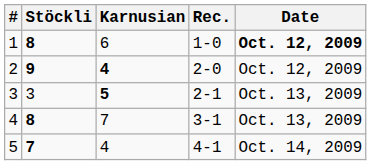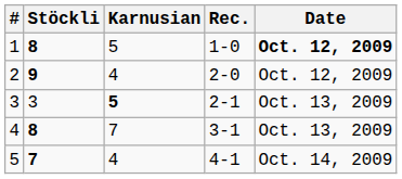1 | Karnusian: 6 -> 5
2 | Karnusian: bold -> normal
